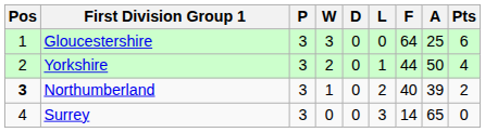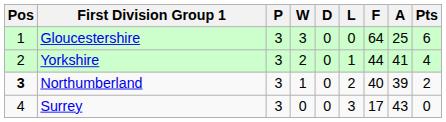Yorkshire | A: 50 -> 41
Surrey | F: 14 -> 17
Surrey | A: 65 -> 43
